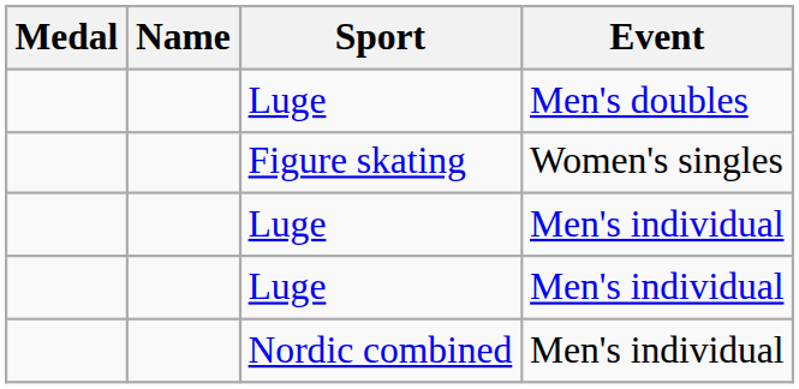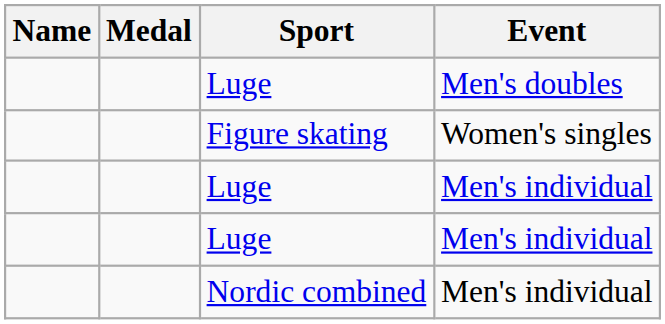columns swapped: Medal <-> Name
